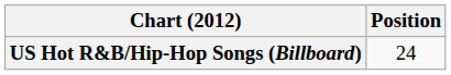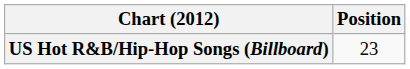US Hot R&B/Hip-Hop Songs (Billboard) | Position: 24 -> 23
